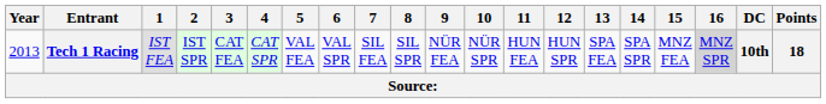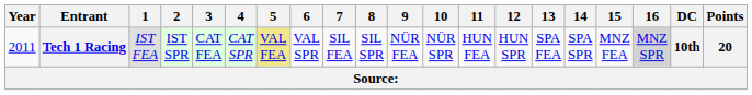Tech 1 Racing | Year: 2013 -> 2011
Tech 1 Racing | 5: no background -> khaki background
Tech 1 Racing | Points: 18 -> 20
